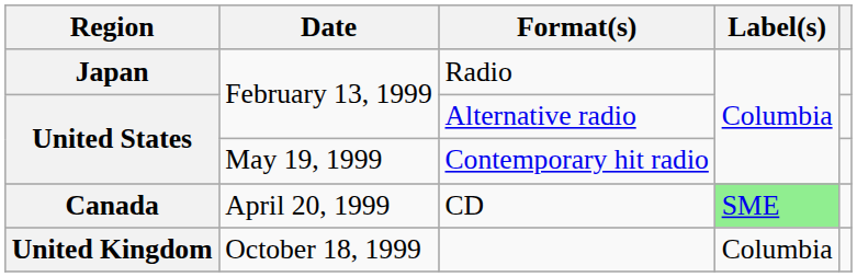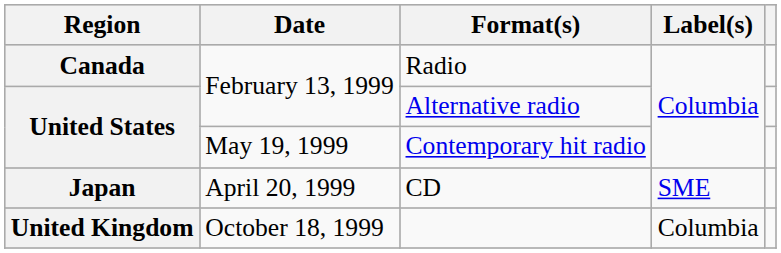Radio | Region: Japan -> Canada
CD | Region: Canada -> Japan
CD | Label(s): lightgreen background -> no background
